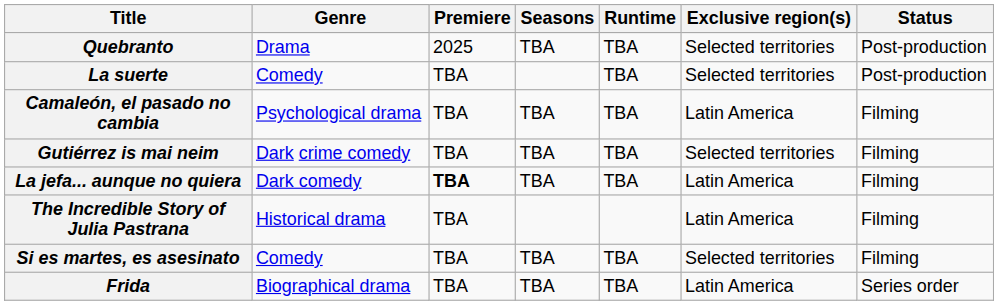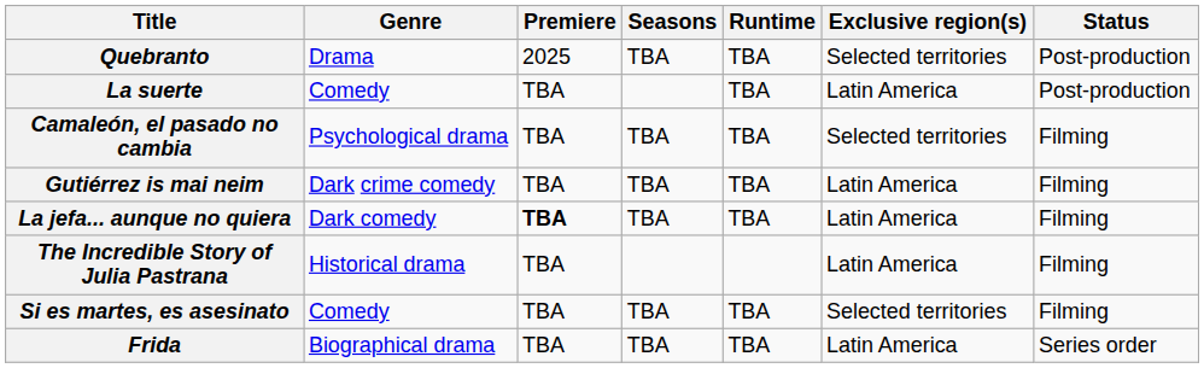La suerte | Exclusive region(s): Selected territories -> Latin America
Camaleón, el pasado no cambia | Exclusive region(s): Latin America -> Selected territories
Gutiérrez is mai neim | Exclusive region(s): Selected territories -> Latin America
